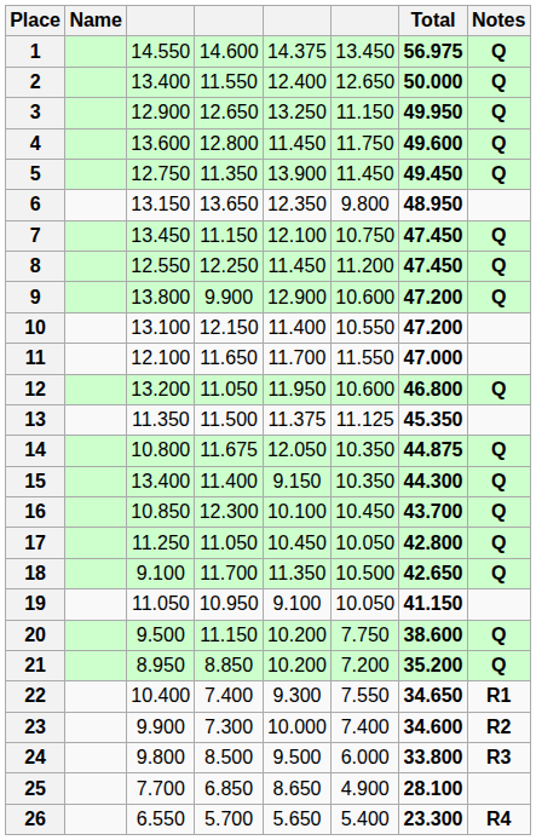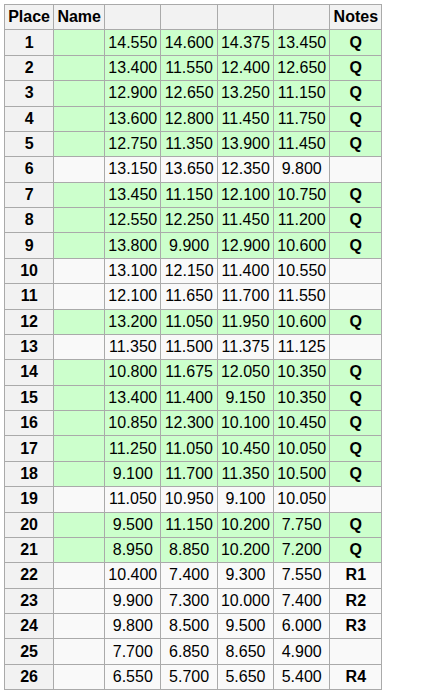- column: Total | 56.975 | 50.000 | 49.950 | 49.600 | 49.450 | 48.950 | 47.450 | 47.450 | 47.200 | 47.200 | 47.000 | 46.800 | 45.350 | 44.875 | 44.300 | 43.700 | 42.800 | 42.650 | 41.150 | 38.600 | 35.200 | 34.650 | 34.600 | 33.800 | 28.100 | 23.300
